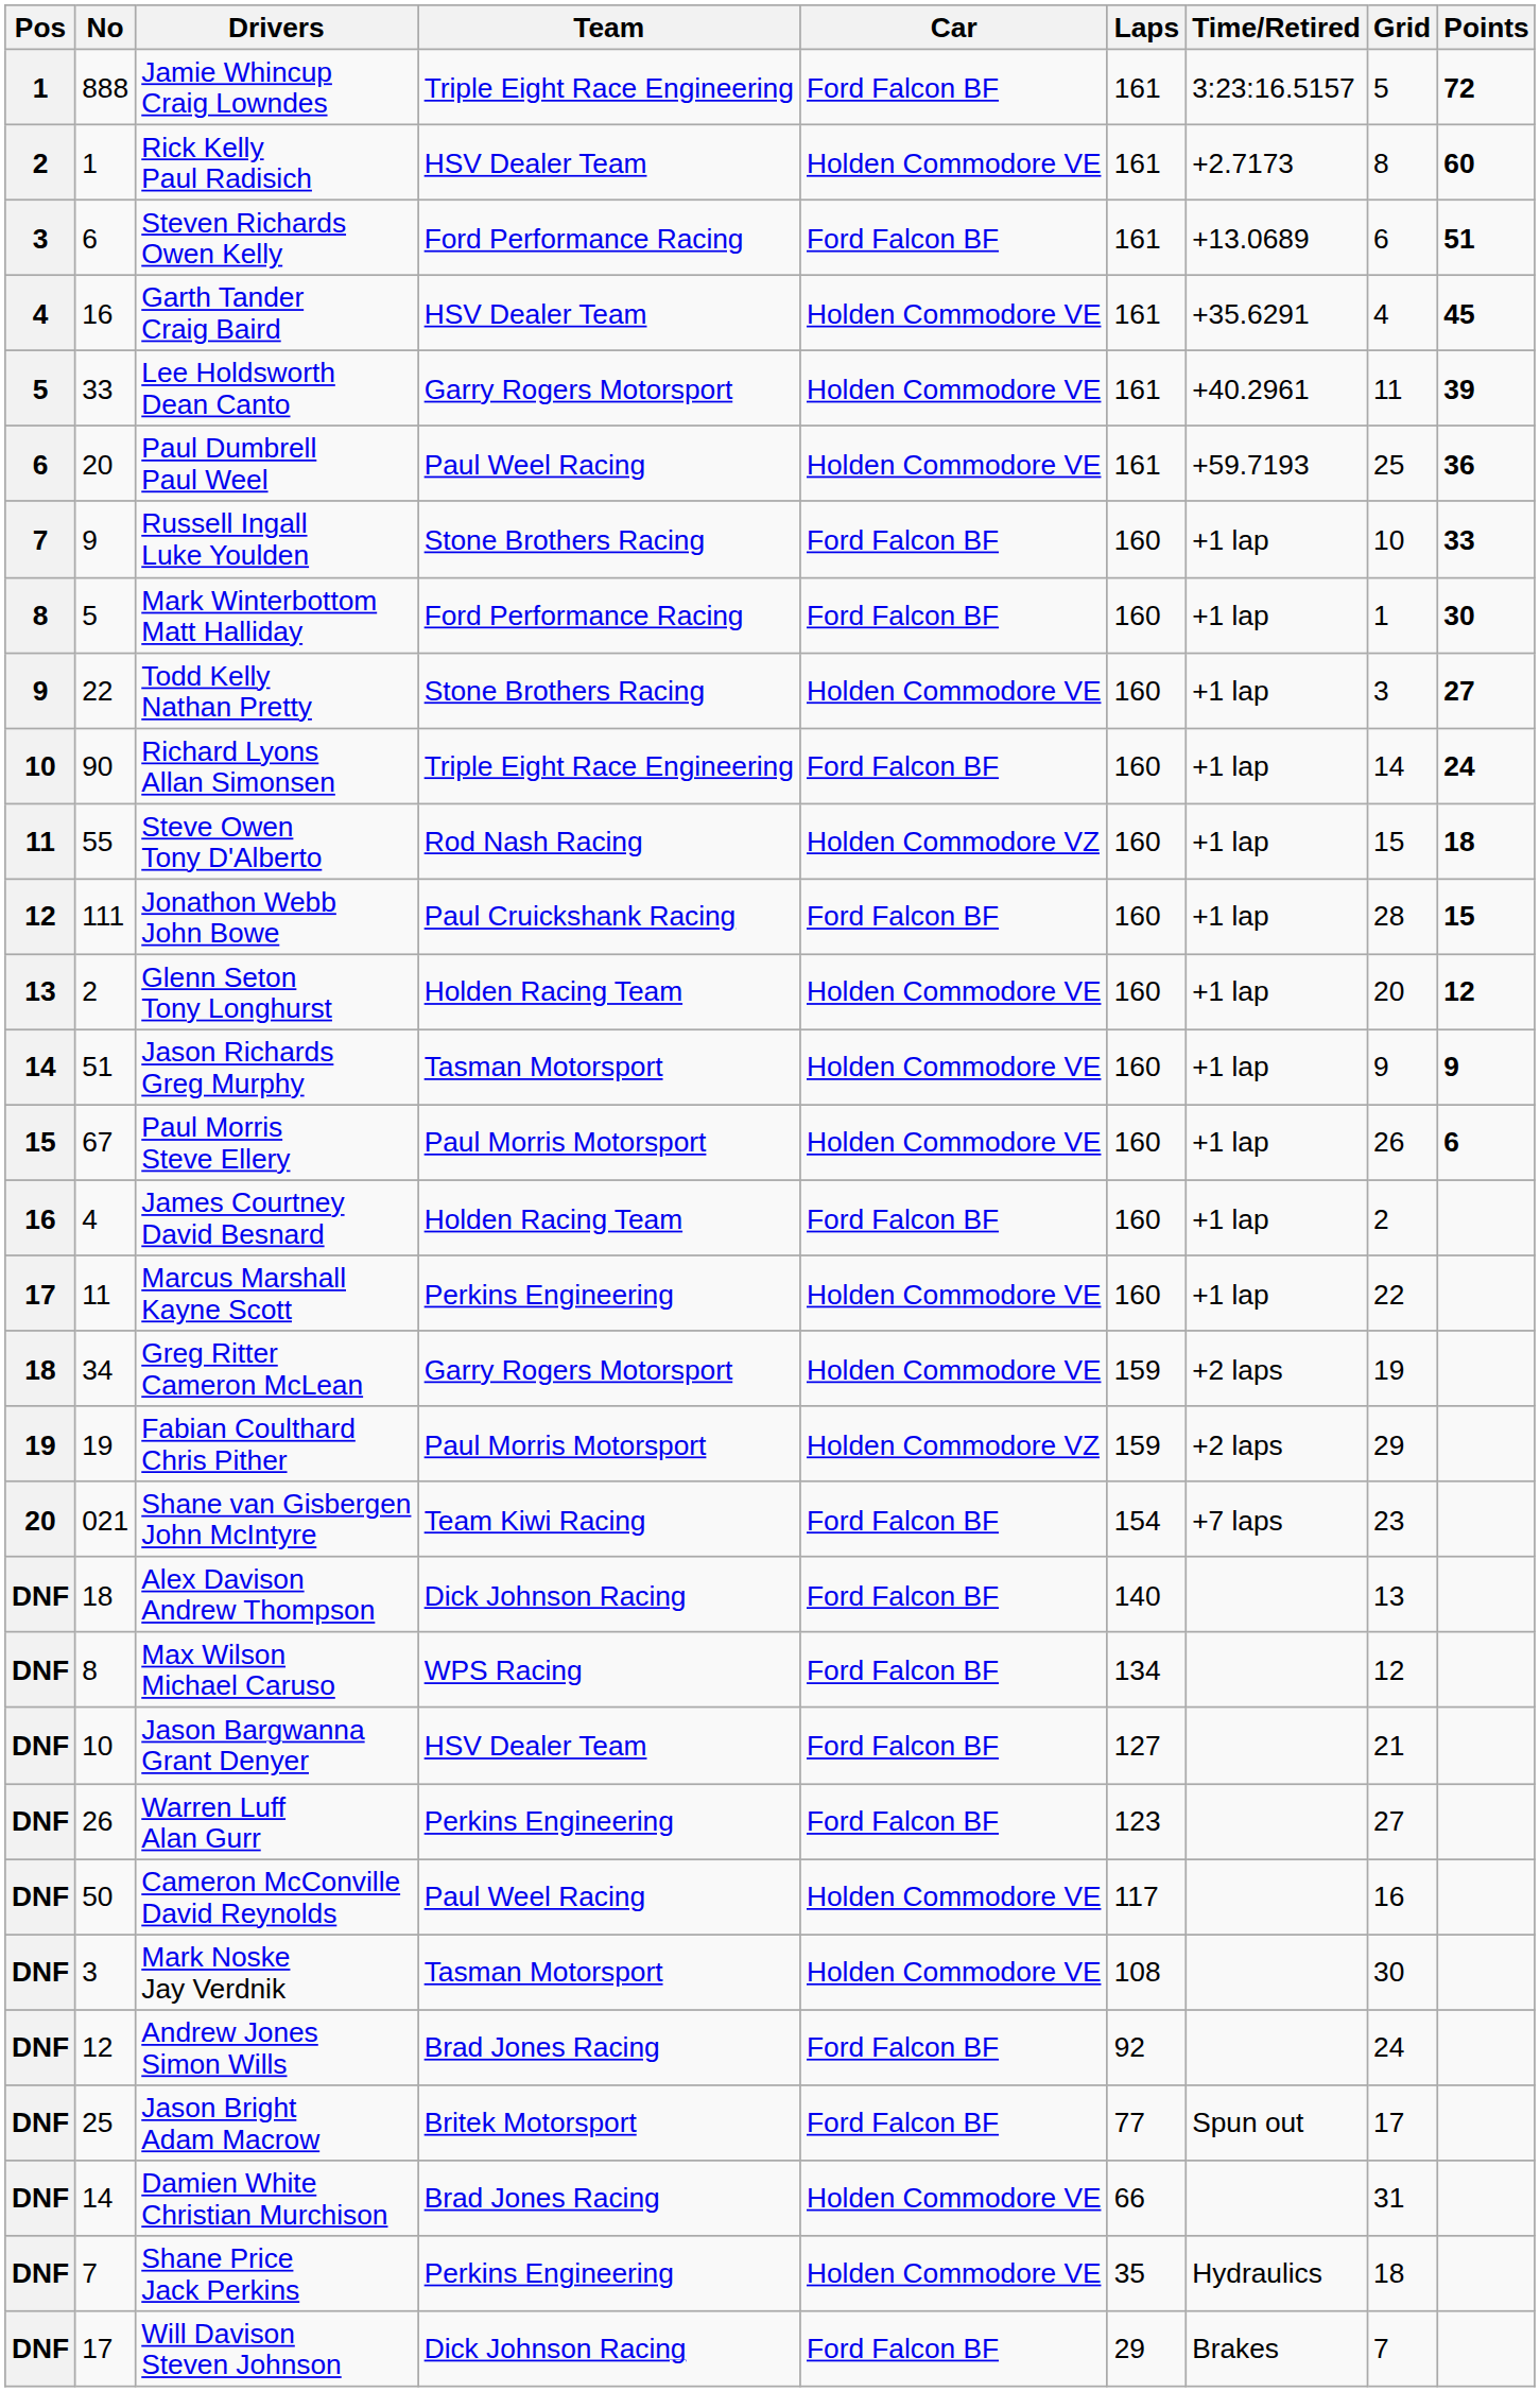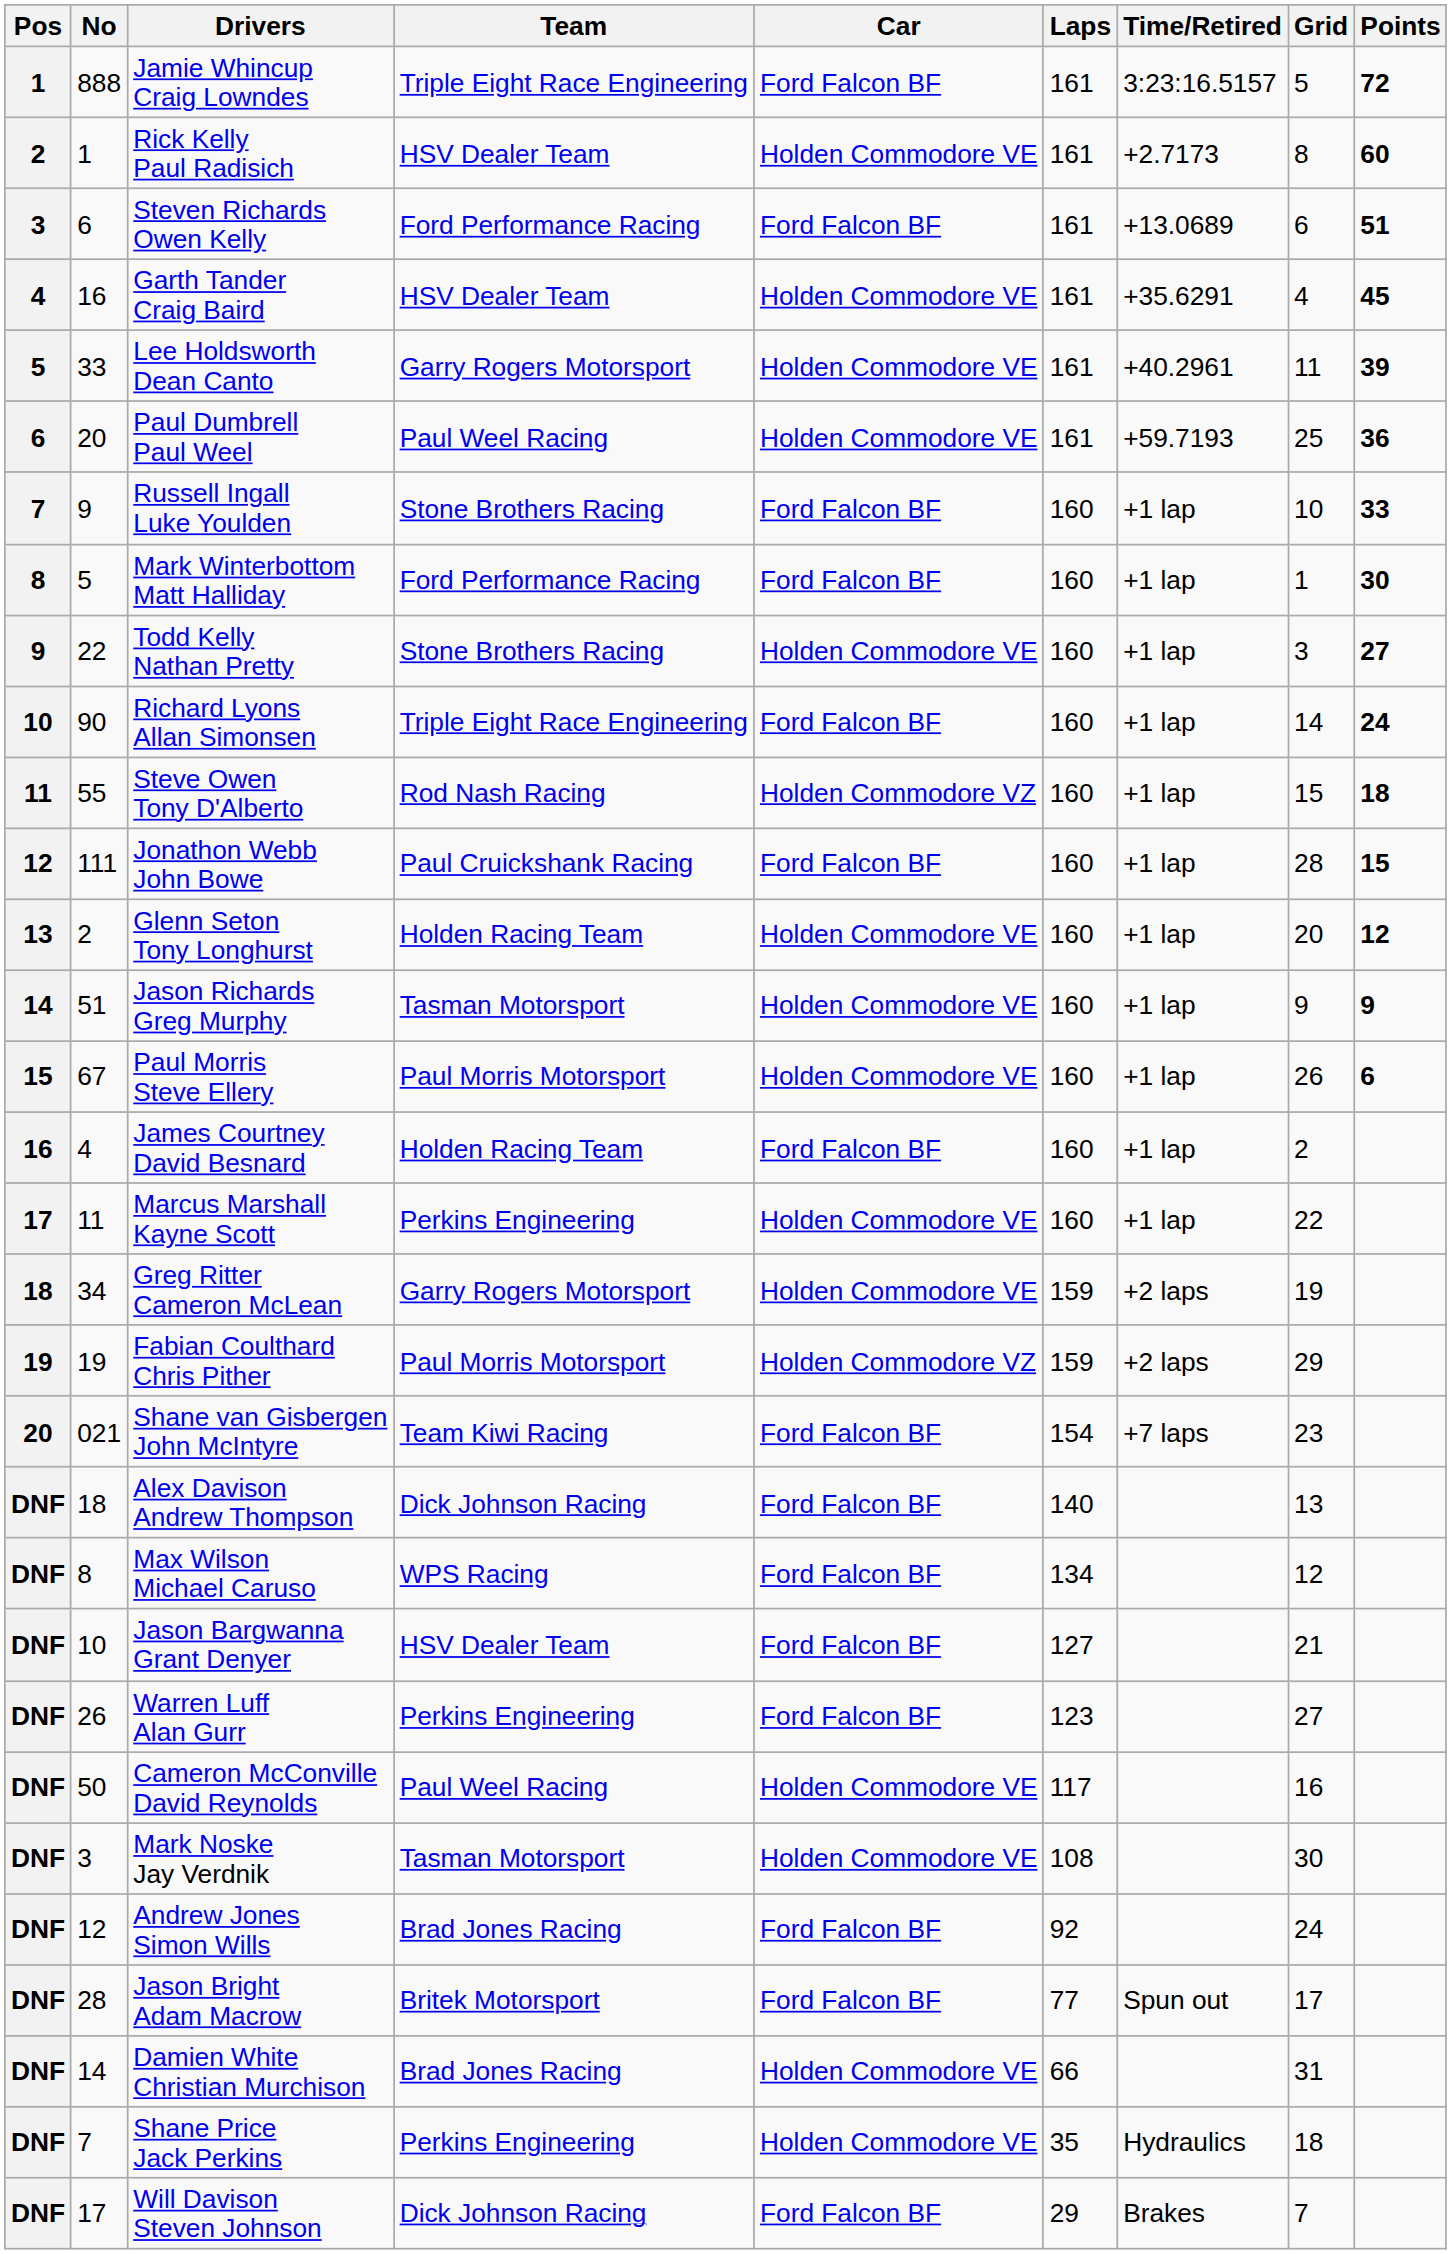Jason Bright Adam Macrow | No: 25 -> 28
